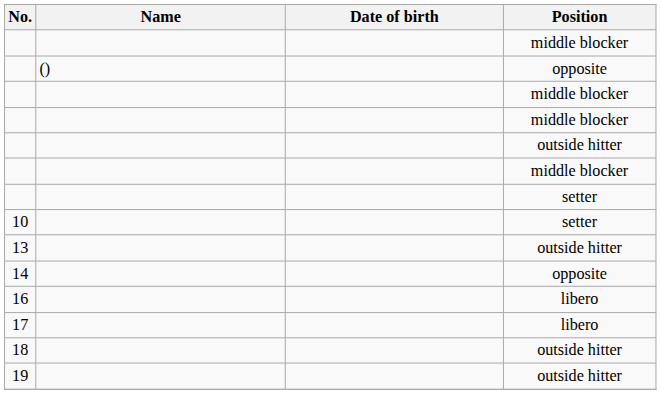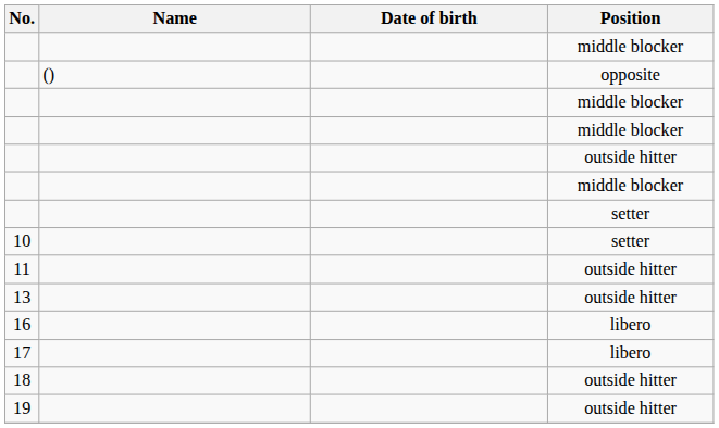+ row: 11 | outside hitter
- row: 14 | opposite
